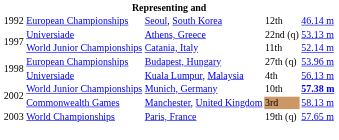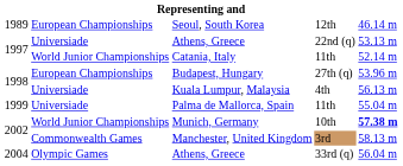Seoul, South Korea | column 1: 1992 -> 1989
+ row: 1999 | Universiade | Palma de Mallorca, Spain | 11th | 55.04 m
- row: 2003 | World Championships | Paris, France | 19th (q) | 57.65 m
+ row: 2004 | Olympic Games | Athens, Greece | 33rd (q) | 56.04 m
